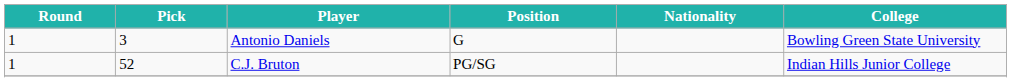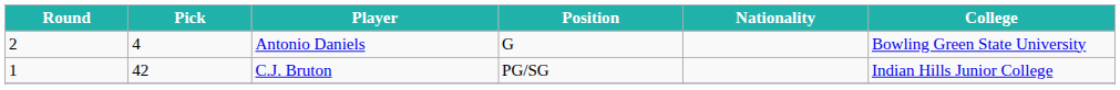Antonio Daniels | Round: 1 -> 2
Antonio Daniels | Pick: 3 -> 4
C.J. Bruton | Pick: 52 -> 42
